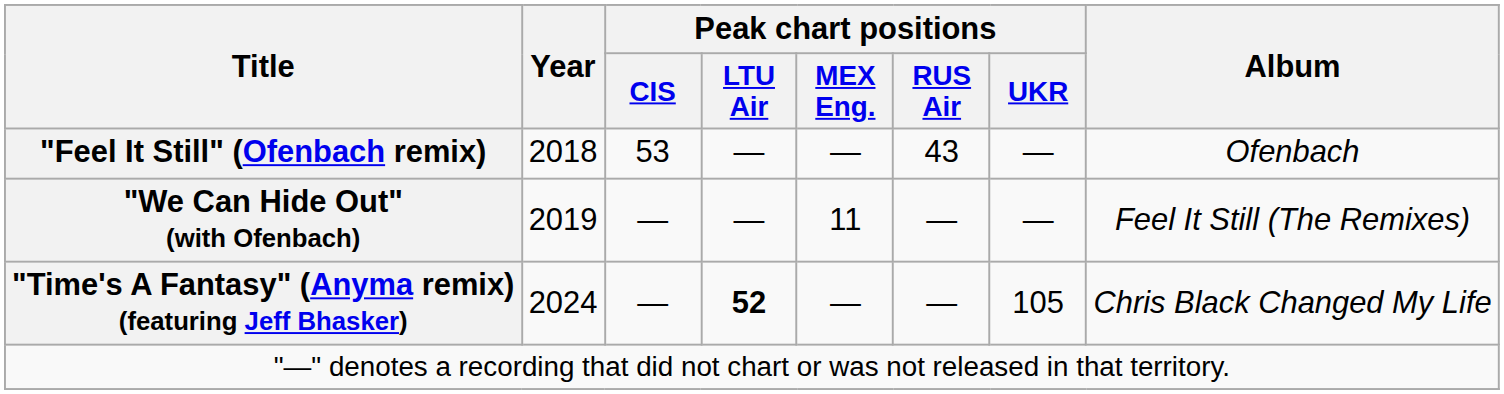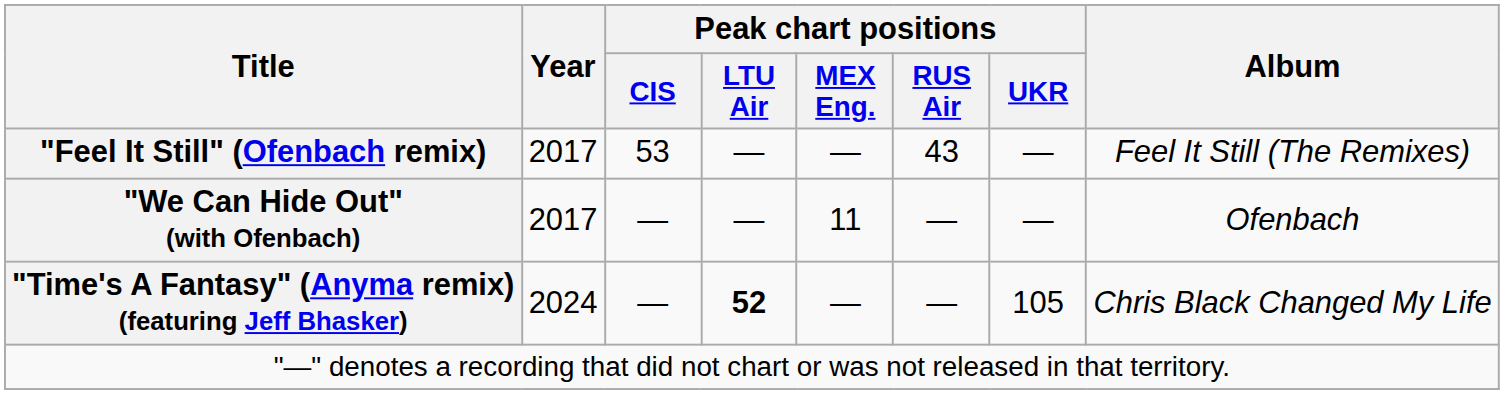"Feel It Still" (Ofenbach remix) | Year: 2018 -> 2017
"Feel It Still" (Ofenbach remix) | Album: Ofenbach -> Feel It Still (The Remixes)
"We Can Hide Out" (with Ofenbach) | Year: 2019 -> 2017
"We Can Hide Out" (with Ofenbach) | Album: Feel It Still (The Remixes) -> Ofenbach
